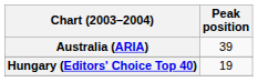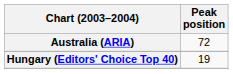Australia (ARIA) | Peak position: 39 -> 72
